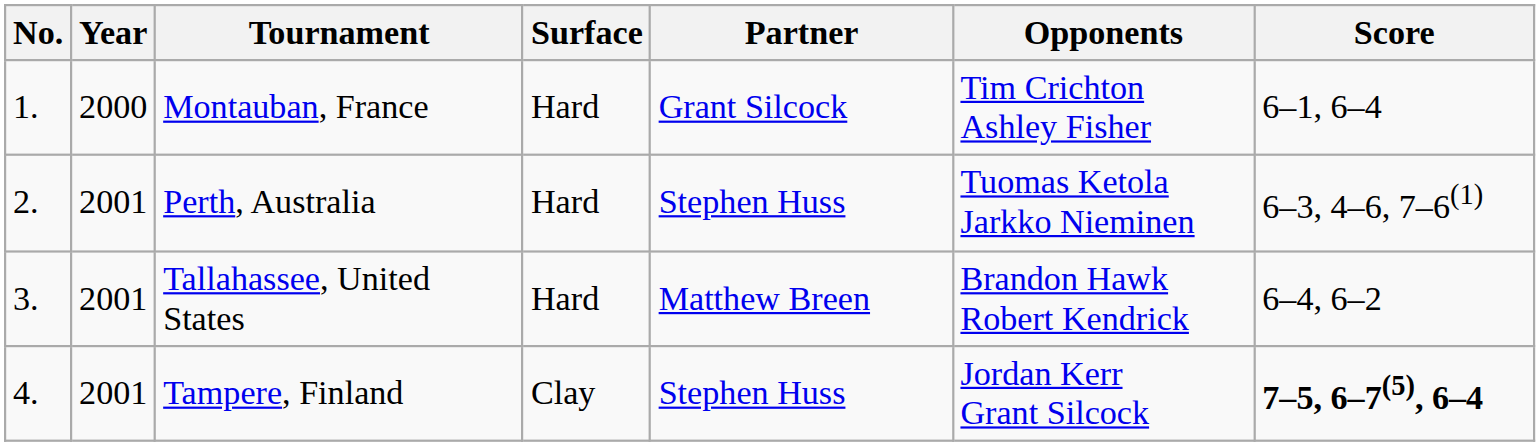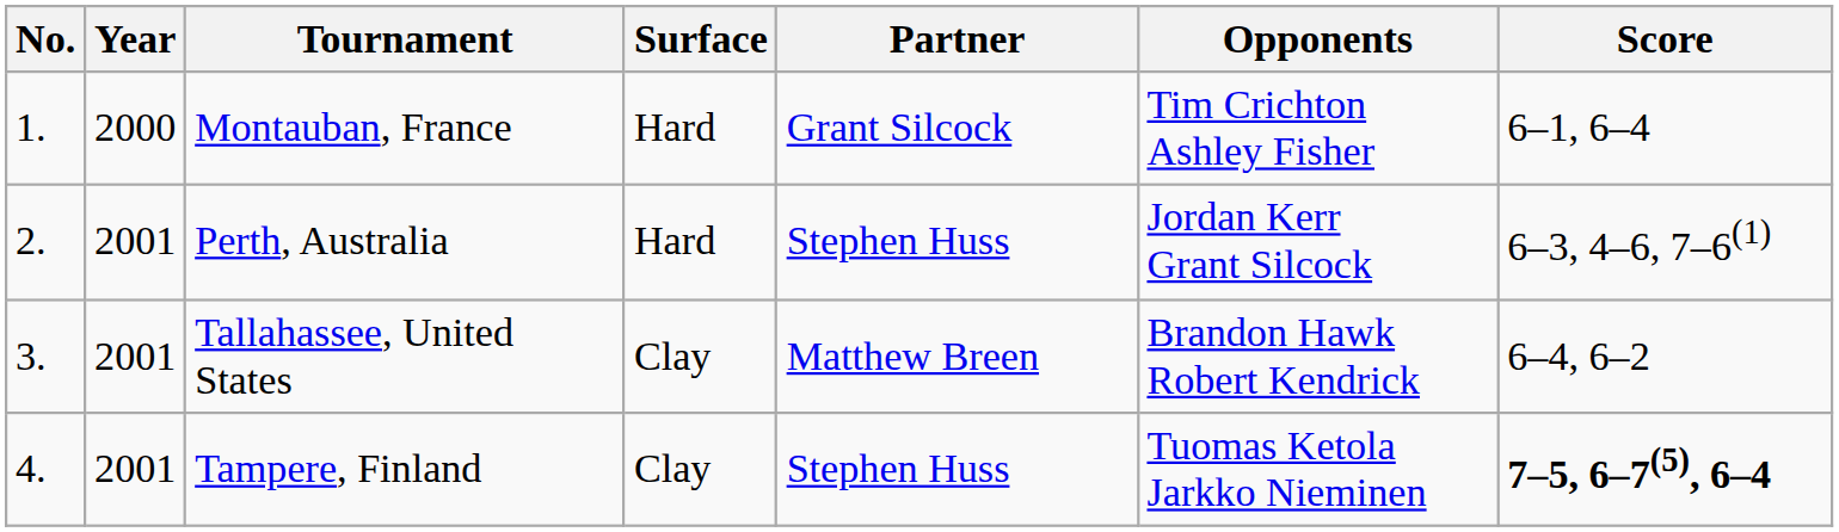Perth, Australia | Opponents: Tuomas Ketola Jarkko Nieminen -> Jordan Kerr Grant Silcock
Tallahassee, United States | Surface: Hard -> Clay
Tampere, Finland | Opponents: Jordan Kerr Grant Silcock -> Tuomas Ketola Jarkko Nieminen
